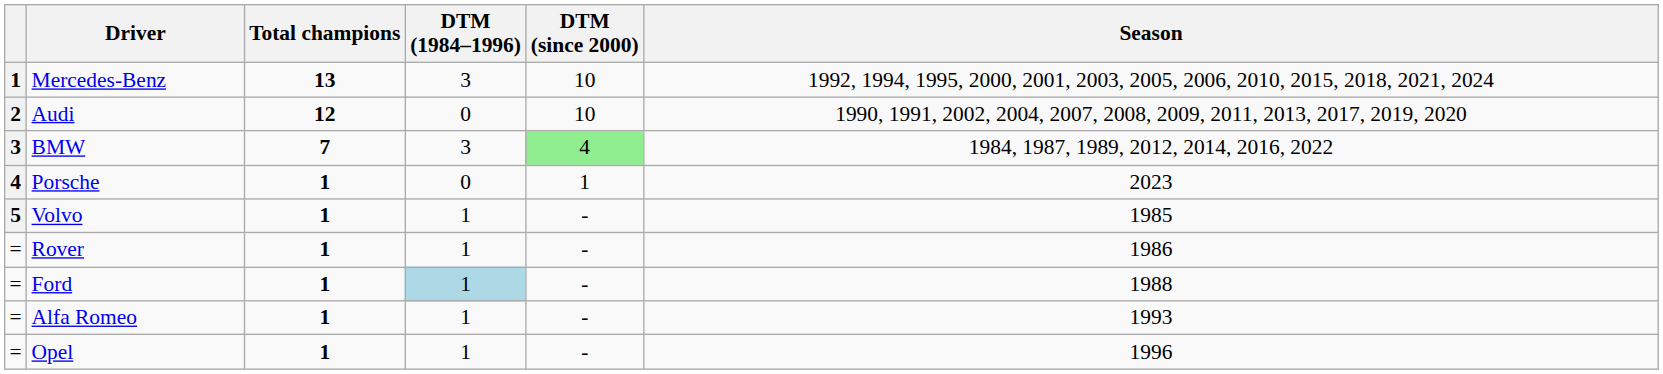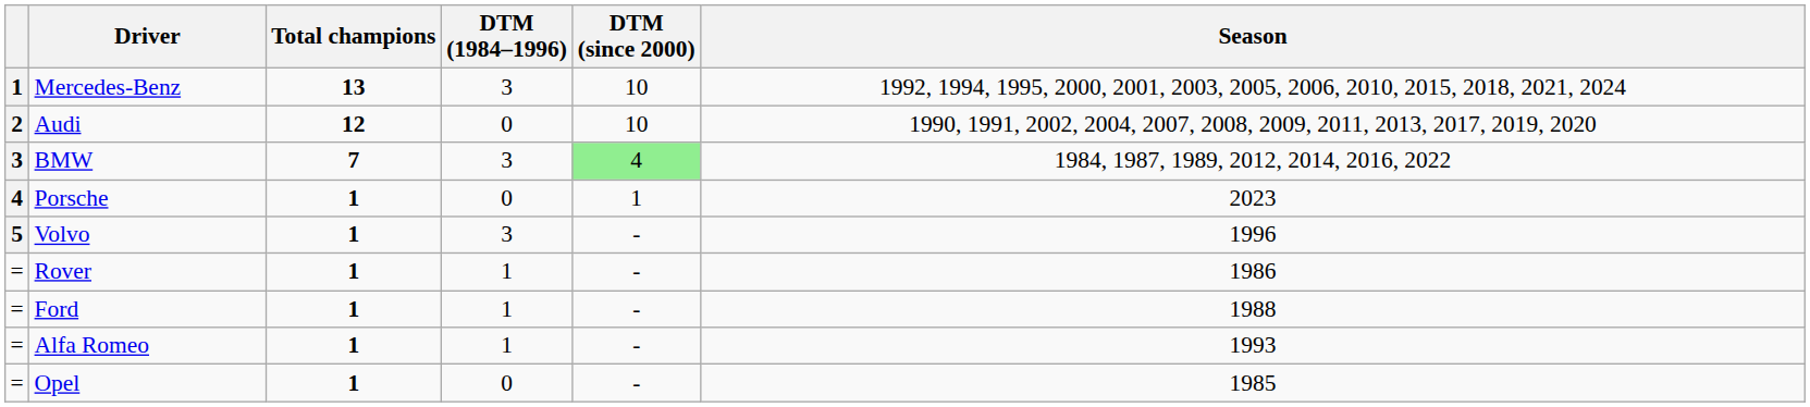Volvo | DTM (1984–1996): 1 -> 3
Volvo | Season: 1985 -> 1996
Ford | DTM (1984–1996): lightblue background -> no background
Opel | DTM (1984–1996): 1 -> 0
Opel | Season: 1996 -> 1985
